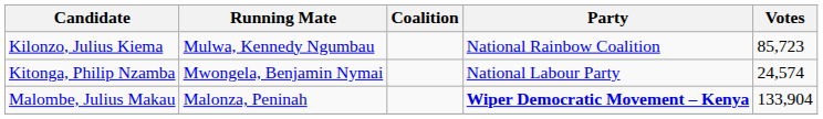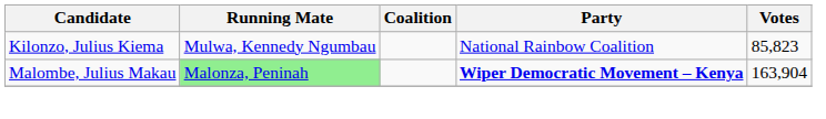Kilonzo, Julius Kiema | Votes: 85,723 -> 85,823
- row: Kitonga, Philip Nzamba | Mwongela, Benjamin Nymai | National Labour Party | 24,574
Malombe, Julius Makau | Running Mate: no background -> lightgreen background
Malombe, Julius Makau | Votes: 133,904 -> 163,904
